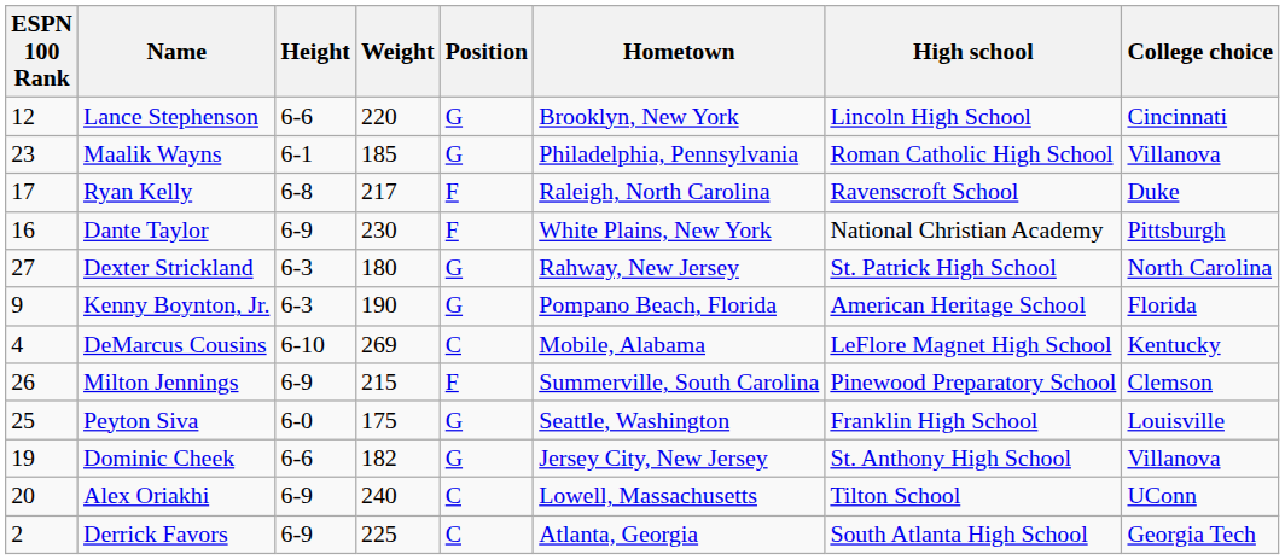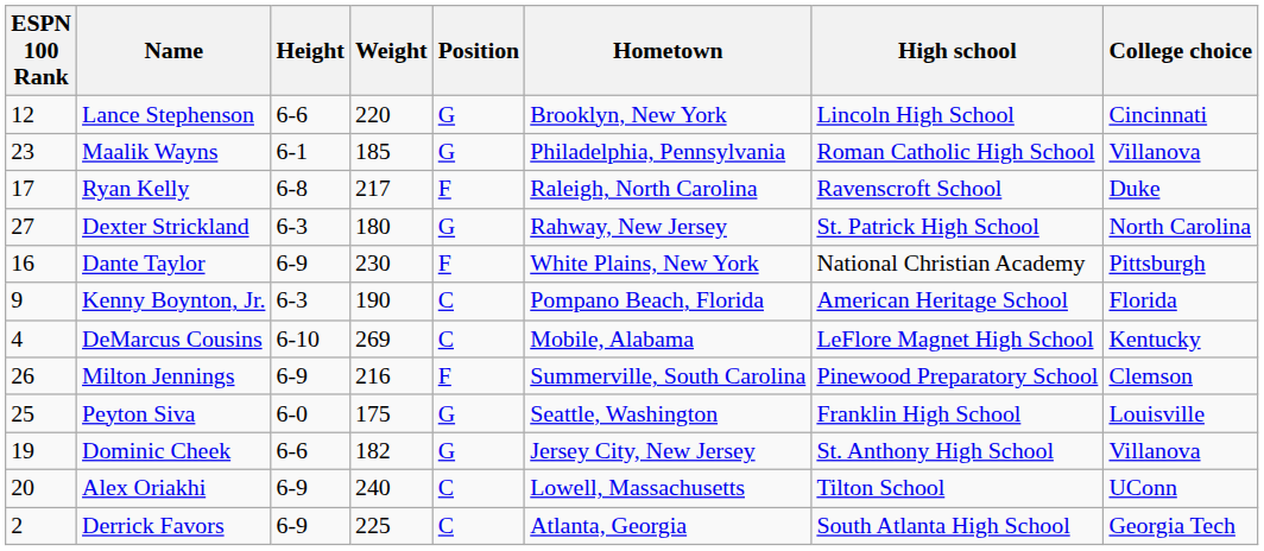rows swapped: Dexter Strickland <-> Dante Taylor
Kenny Boynton, Jr. | Position: G -> C
Milton Jennings | Weight: 215 -> 216
